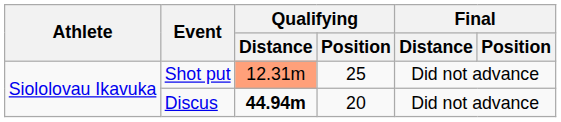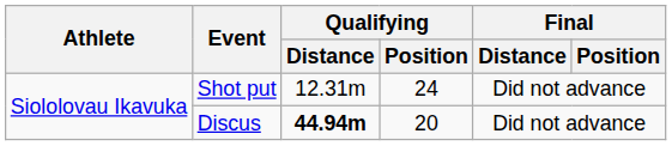Shot put | Qualifying / Distance: lightsalmon background -> no background
Shot put | Qualifying / Position: 25 -> 24
